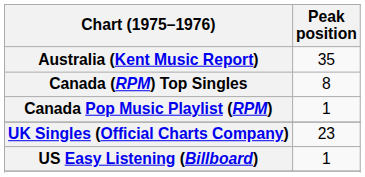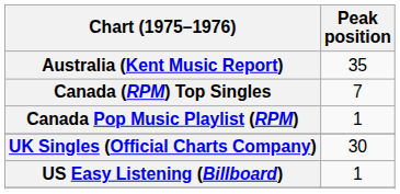Canada (RPM) Top Singles | Peak position: 8 -> 7
UK Singles (Official Charts Company) | Peak position: 23 -> 30
